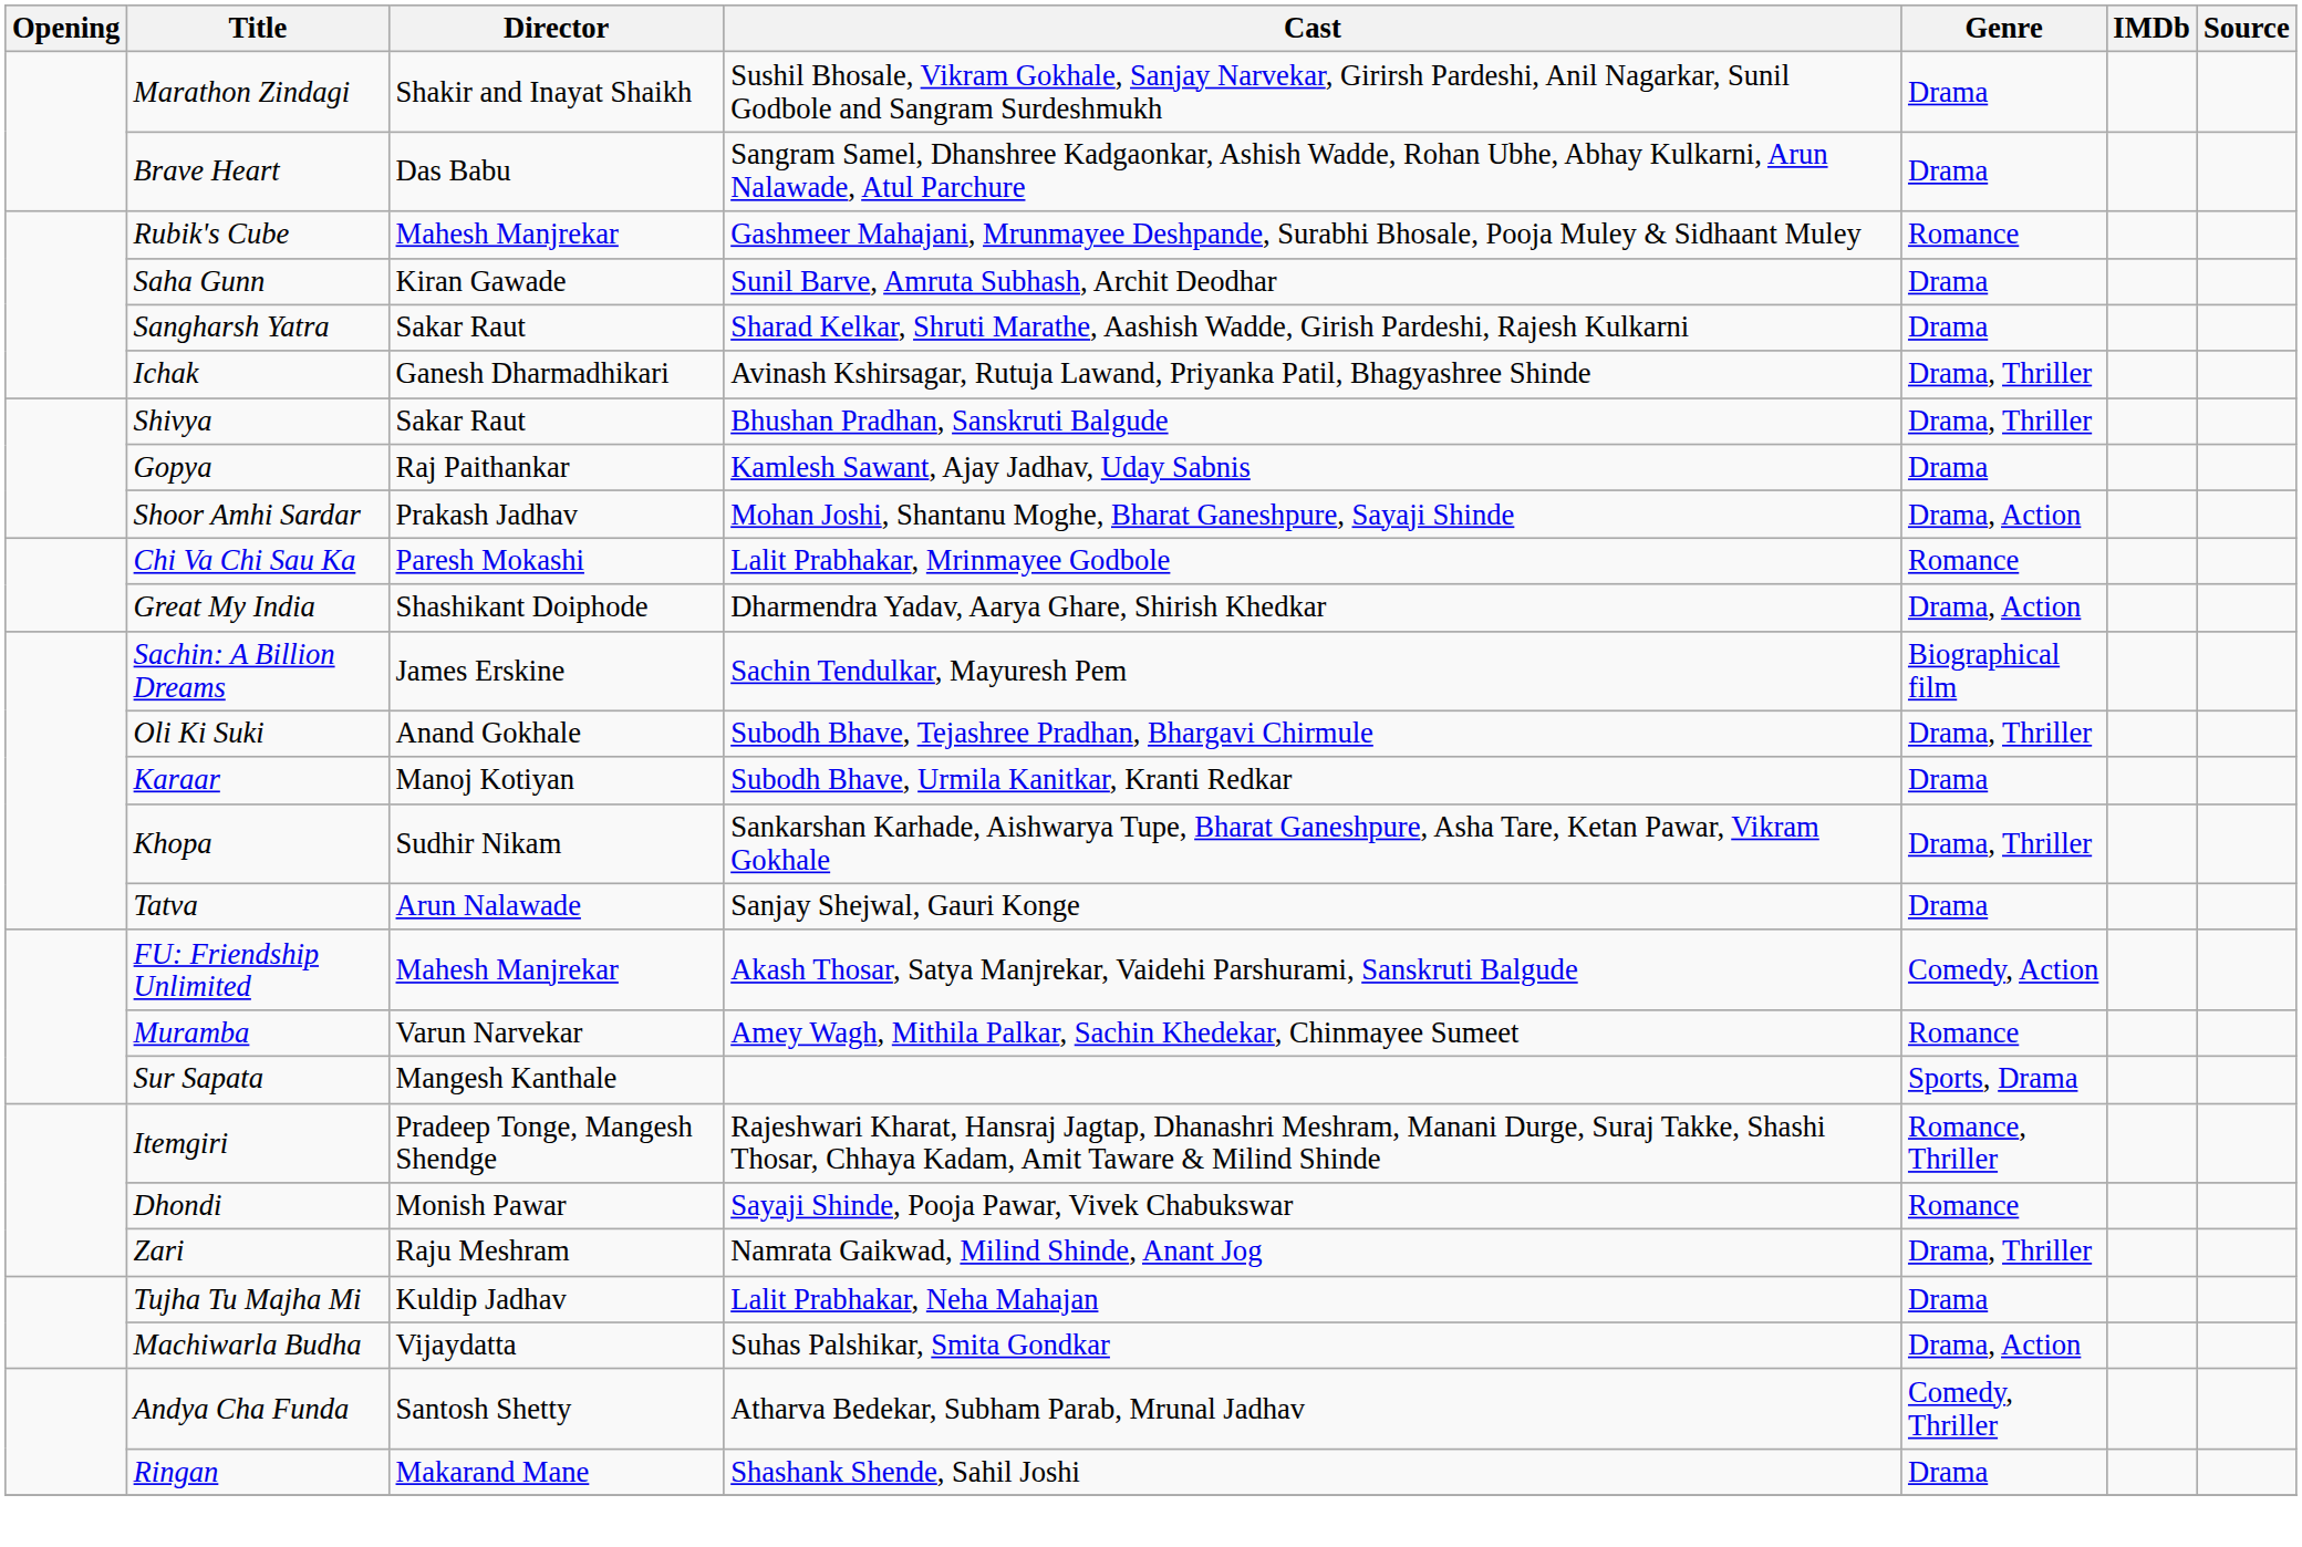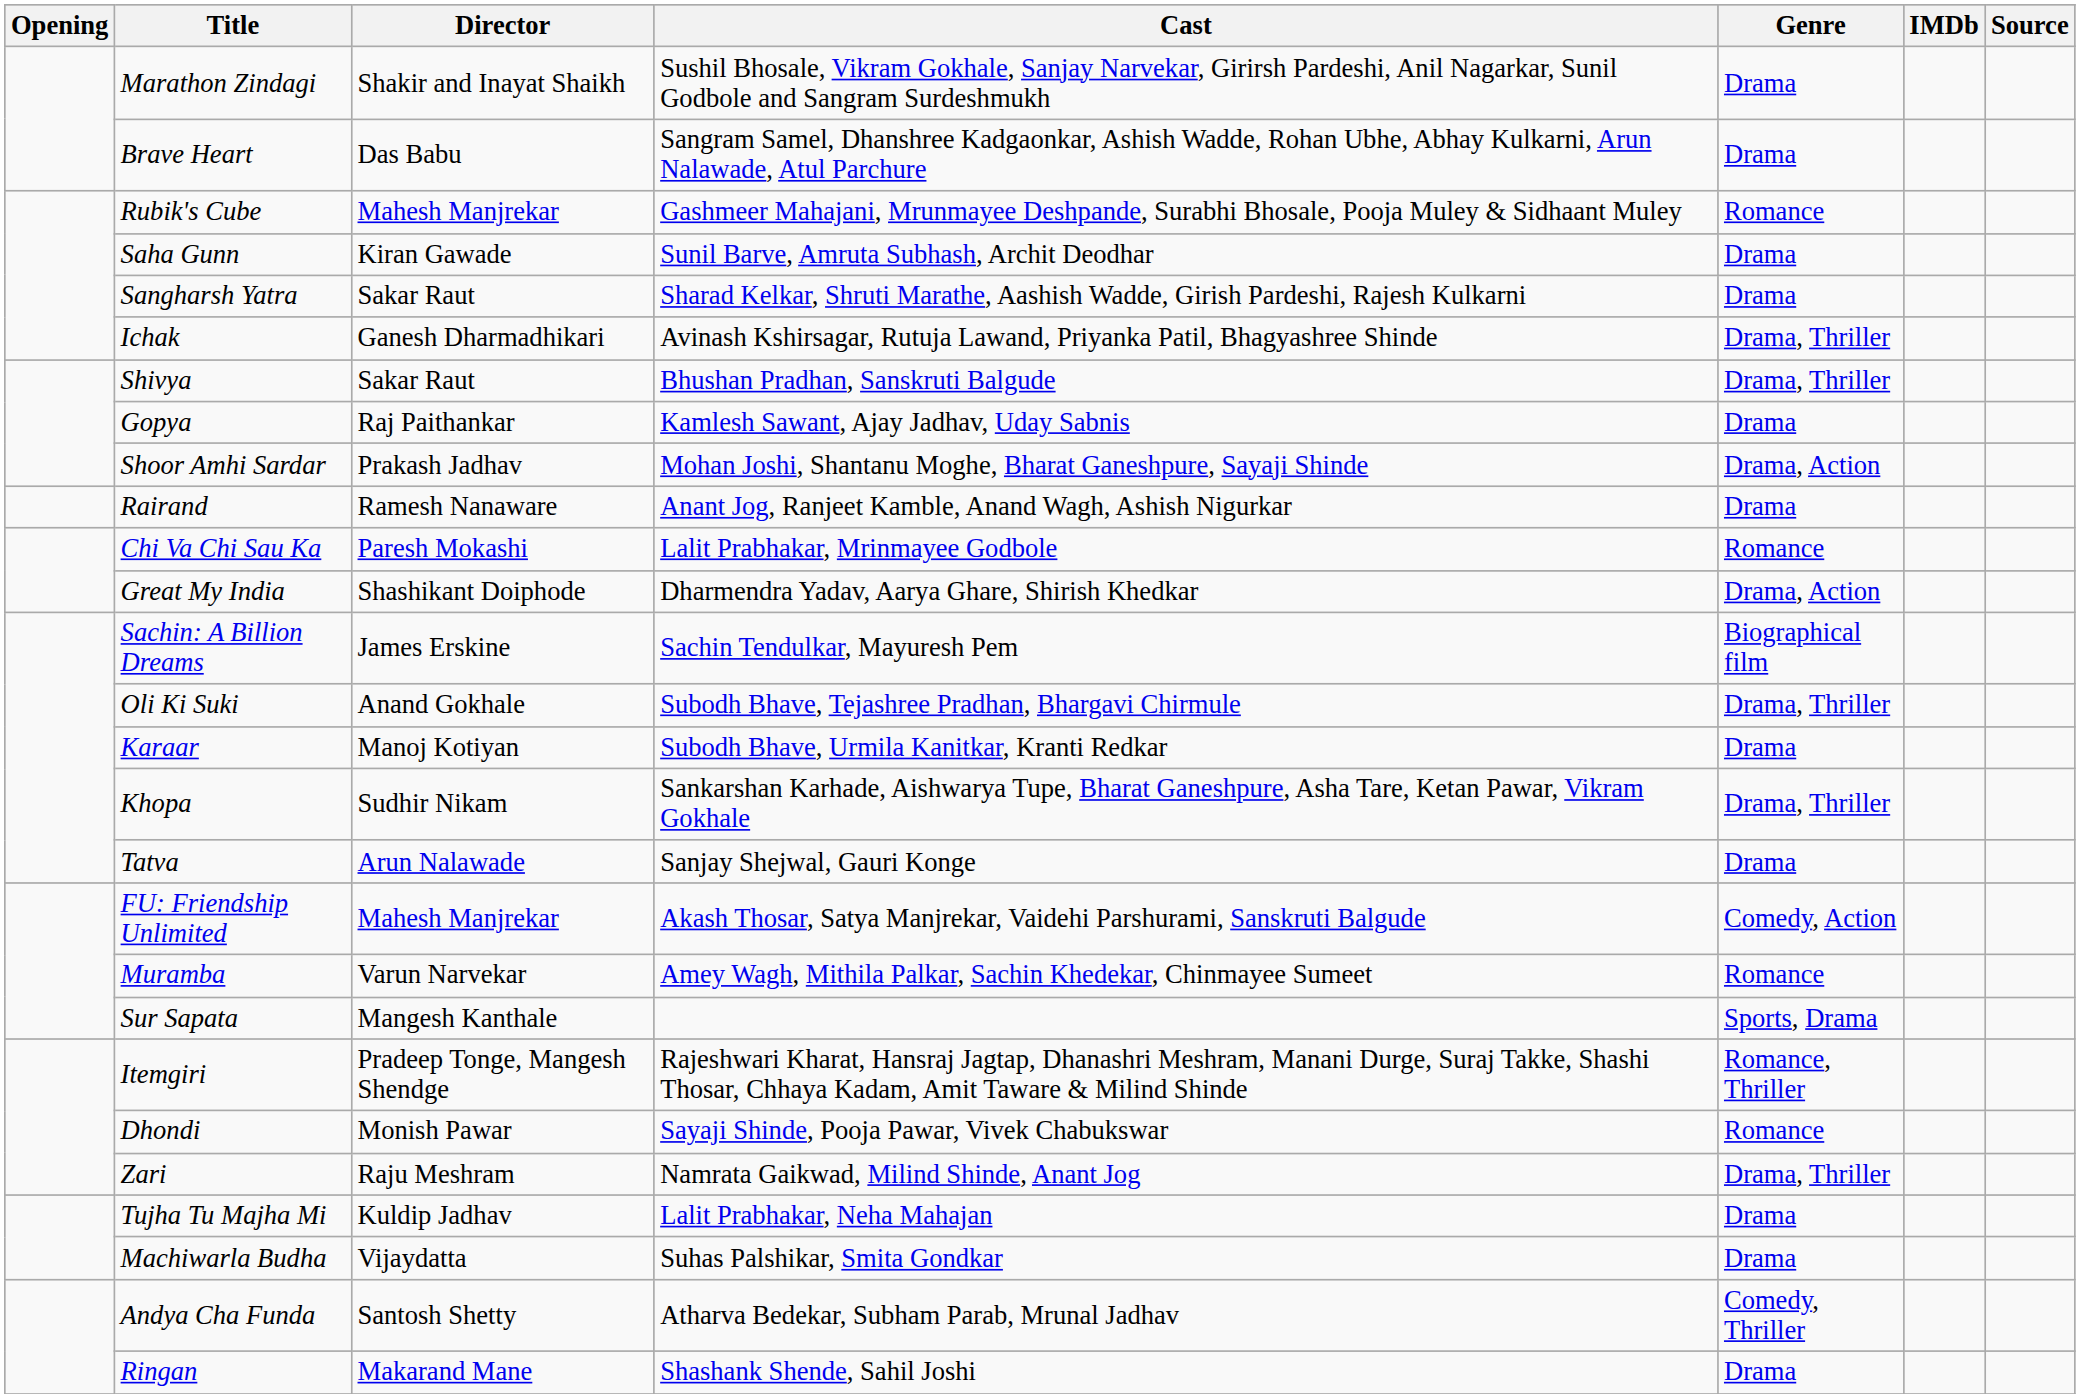+ row: Rairand | Ramesh Nanaware | Anant Jog, Ranjeet Kamble, Anand Wagh, Ashish Nigurkar | Drama
Machiwarla Budha | Genre: Drama, Action -> Drama
